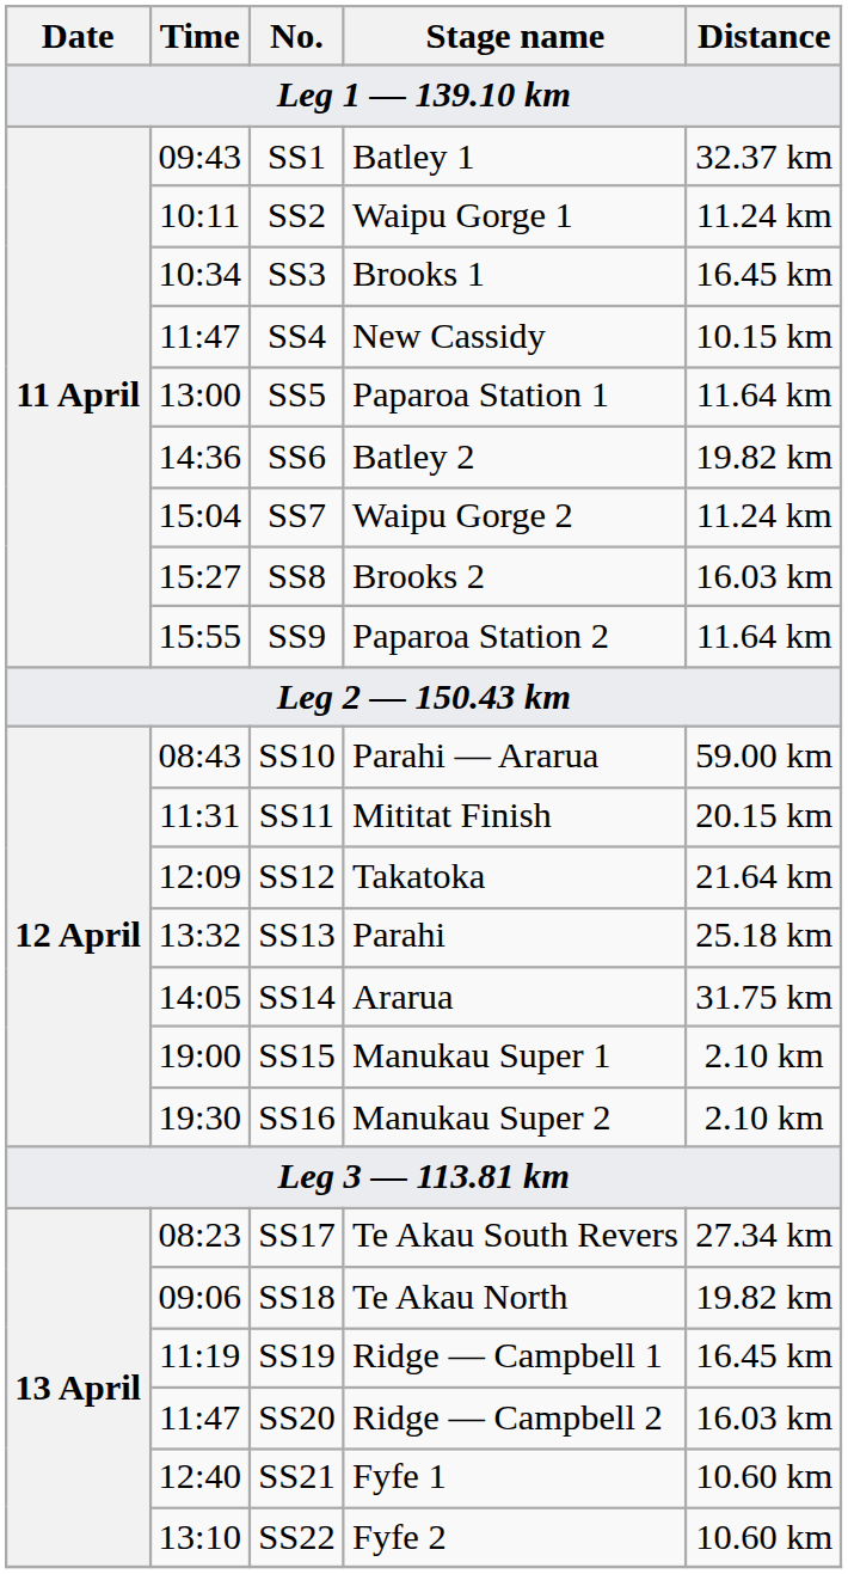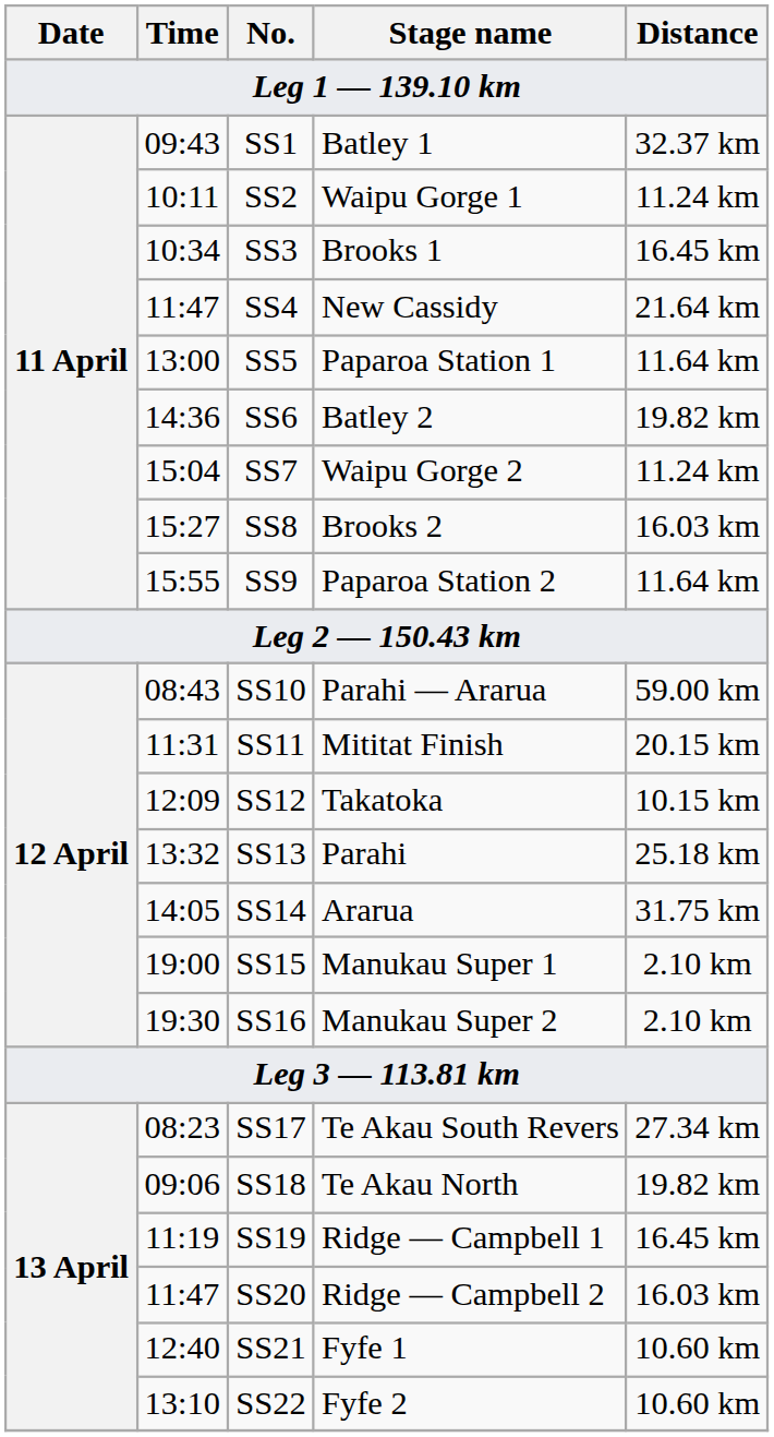SS4 | Distance: 10.15 km -> 21.64 km
SS12 | Distance: 21.64 km -> 10.15 km
